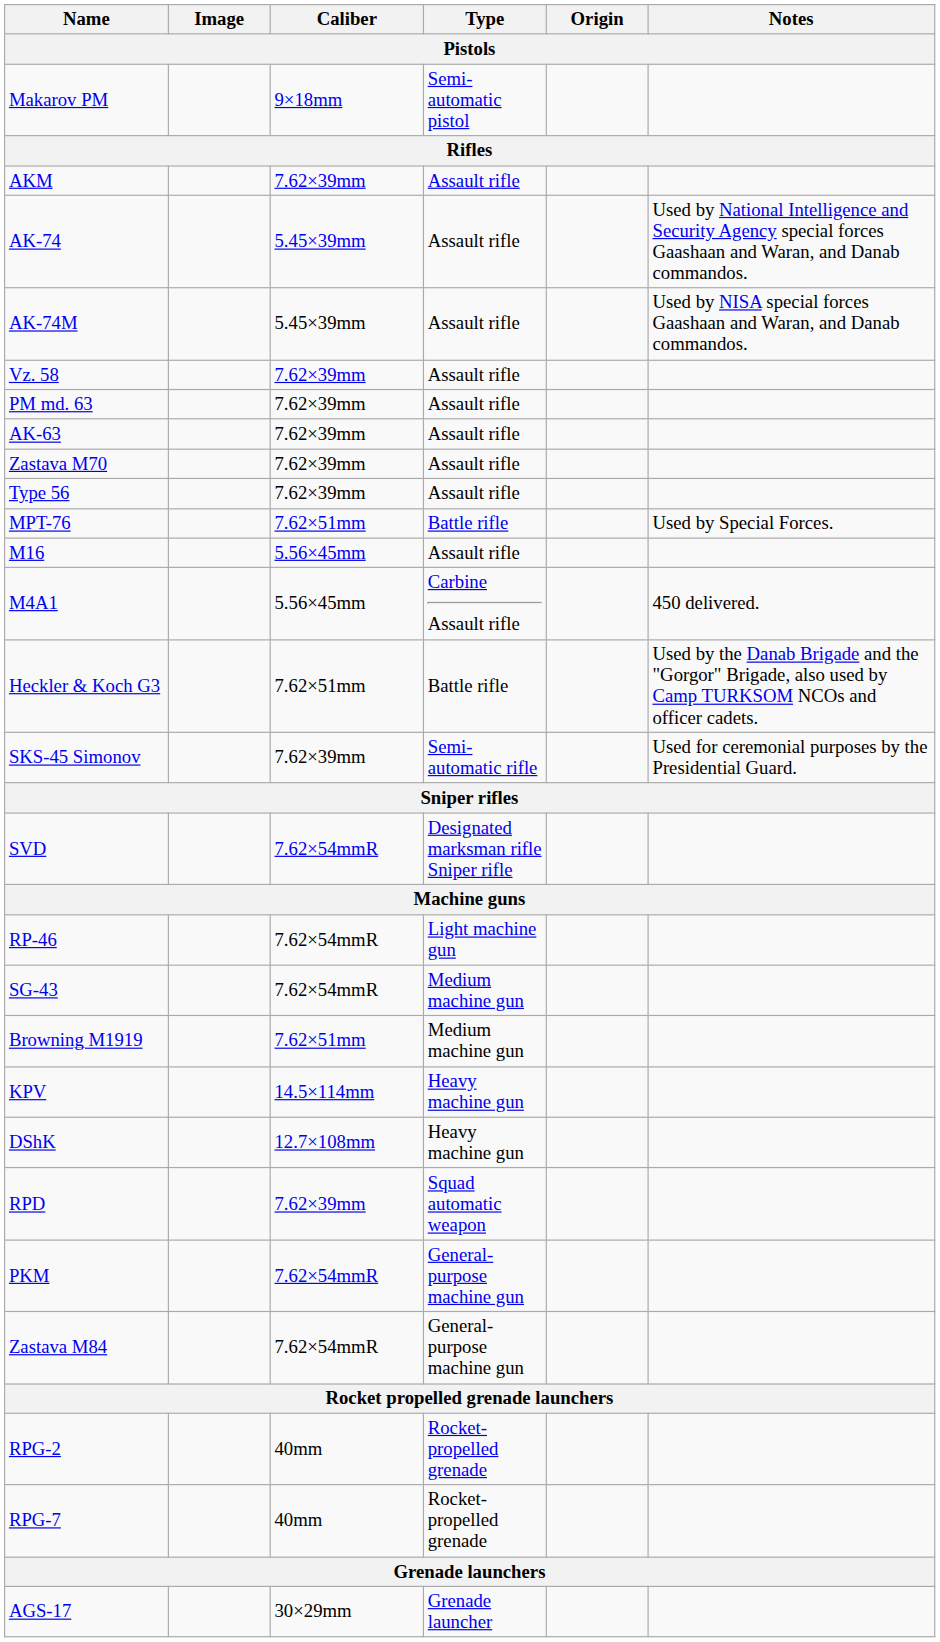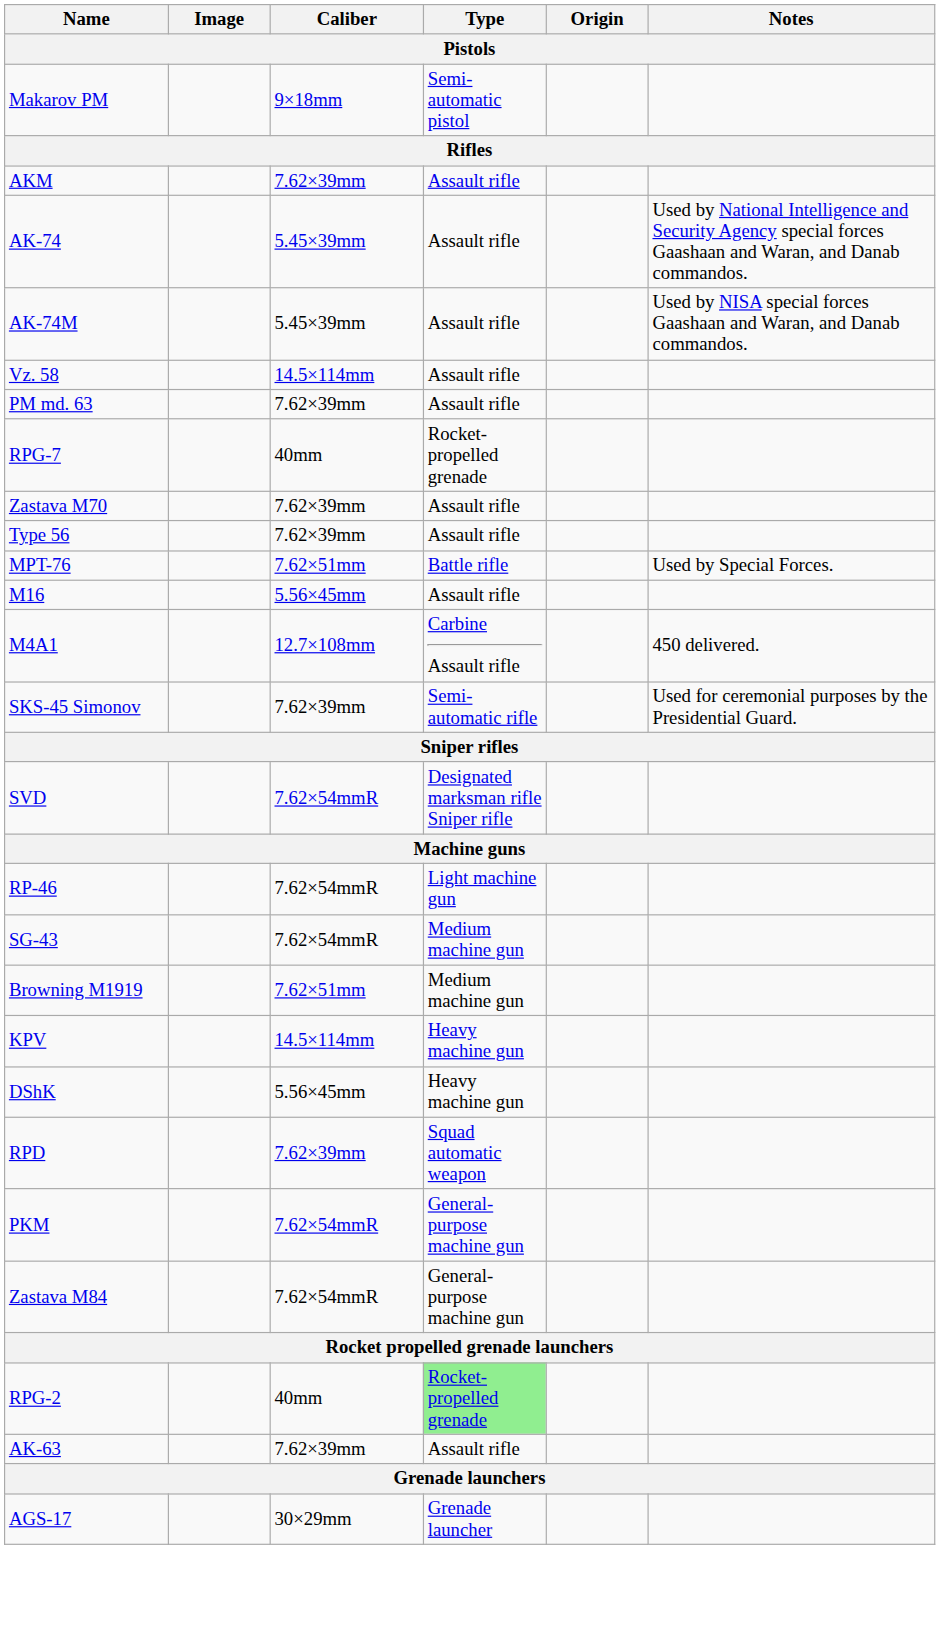Vz. 58 | Caliber: 7.62×39mm -> 14.5×114mm
rows swapped: AK-63 <-> RPG-7
M4A1 | Caliber: 5.56×45mm -> 12.7×108mm
- row: Heckler & Koch G3 | 7.62×51mm | Battle rifle | Used by the Danab Brigade and the "Gorgor" Brigade, also used by Camp TURKSOM NCOs and officer cadets.
DShK | Caliber: 12.7×108mm -> 5.56×45mm
RPG-2 | Type: no background -> lightgreen background
